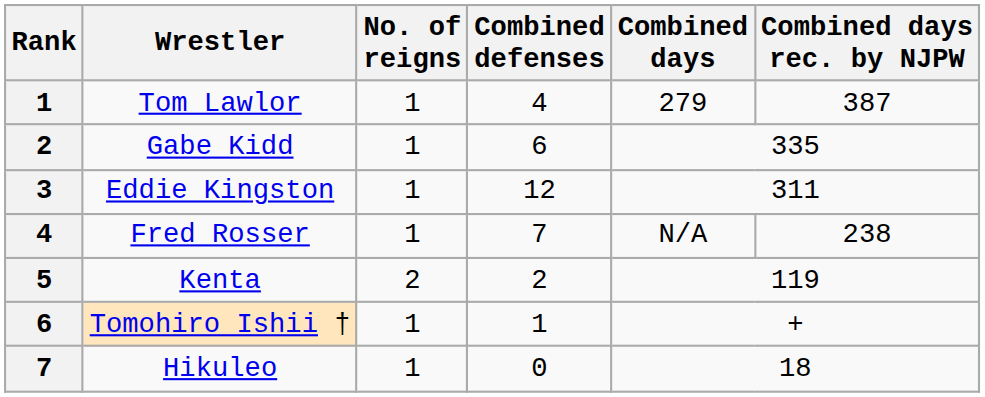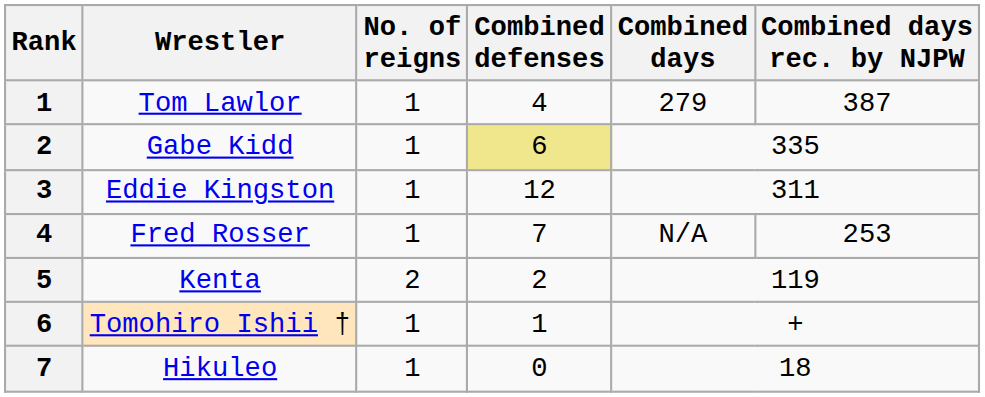Gabe Kidd | Combined defenses: no background -> khaki background
Fred Rosser | Combined days rec. by NJPW: 238 -> 253
